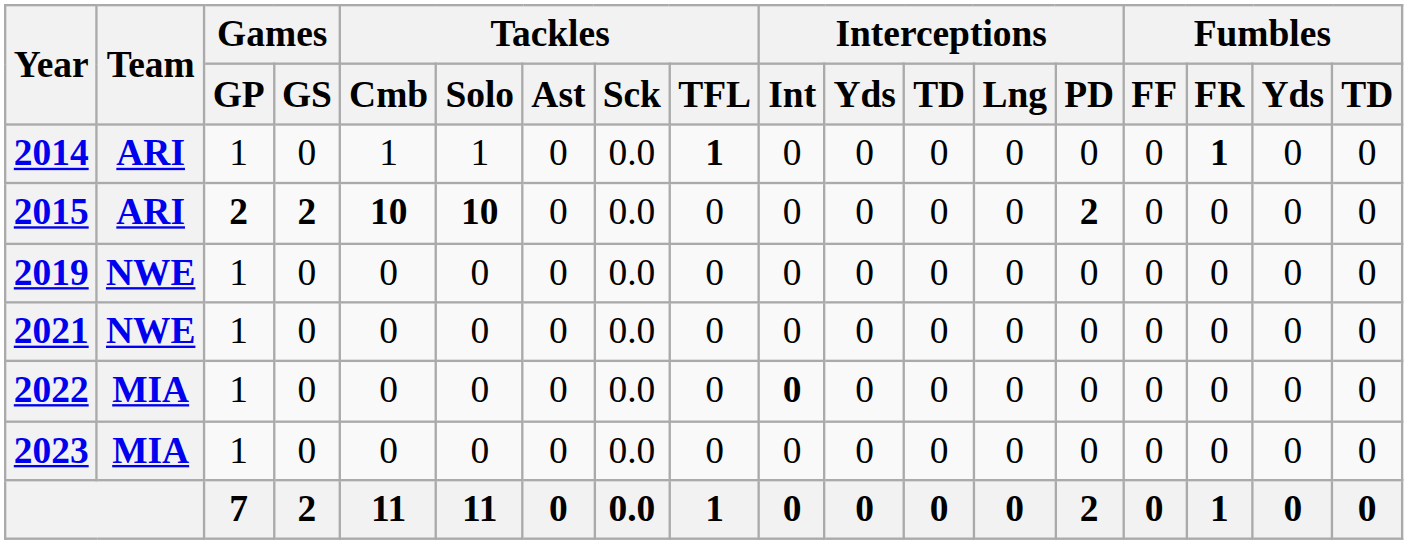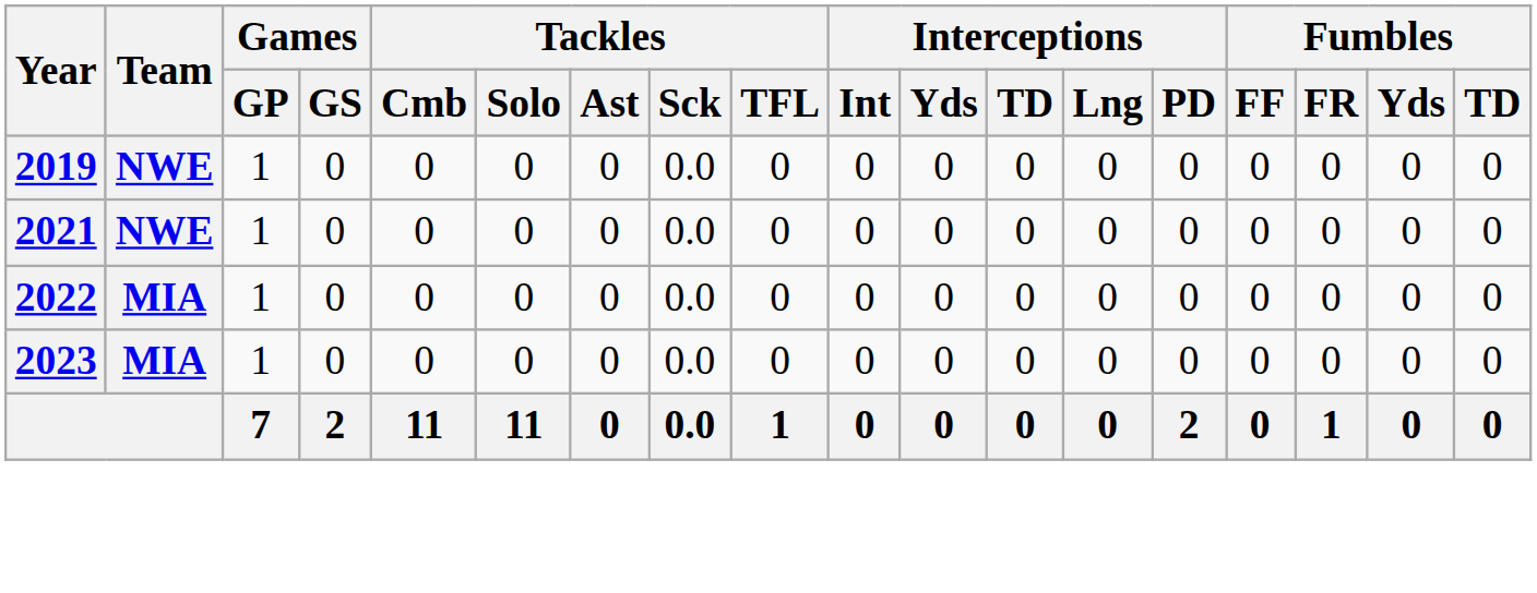- row: 2014 | ARI | 1 | 0 | 1 | 1 | 0 | 0.0 | 1 | 0 | 0 | 0 | 0 | 0 | 0 | 1 | 0 | 0
- row: 2015 | ARI | 2 | 2 | 10 | 10 | 0 | 0.0 | 0 | 0 | 0 | 0 | 0 | 2 | 0 | 0 | 0 | 0
2022 | Interceptions / Int: bold -> normal
